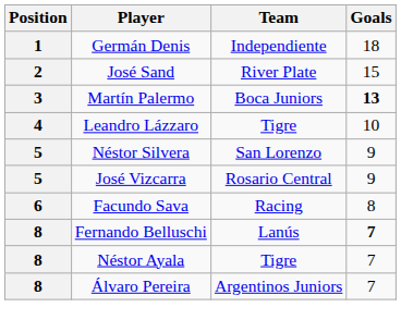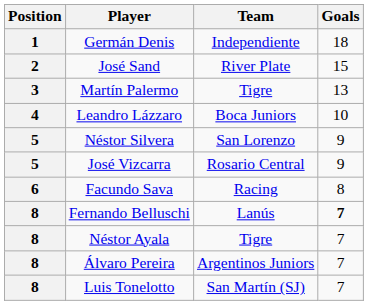Martín Palermo | Team: Boca Juniors -> Tigre
Martín Palermo | Goals: bold -> normal
Leandro Lázzaro | Team: Tigre -> Boca Juniors
+ row: 8 | Luis Tonelotto | San Martín (SJ) | 7
